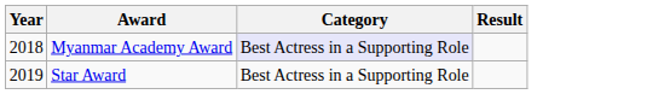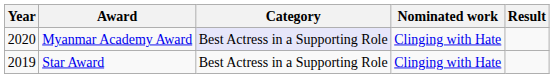+ column: Nominated work | Clinging with Hate | Clinging with Hate
Myanmar Academy Award | Year: 2018 -> 2020
